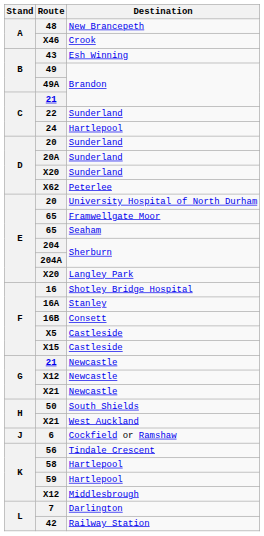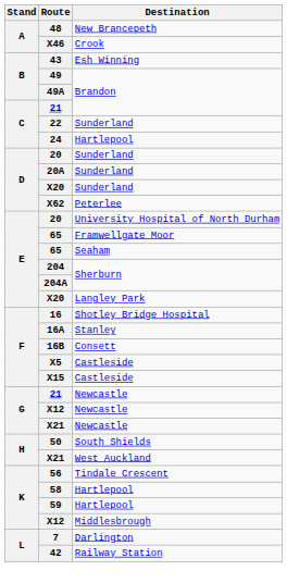- row: J | 6 | Cockfield or Ramshaw
